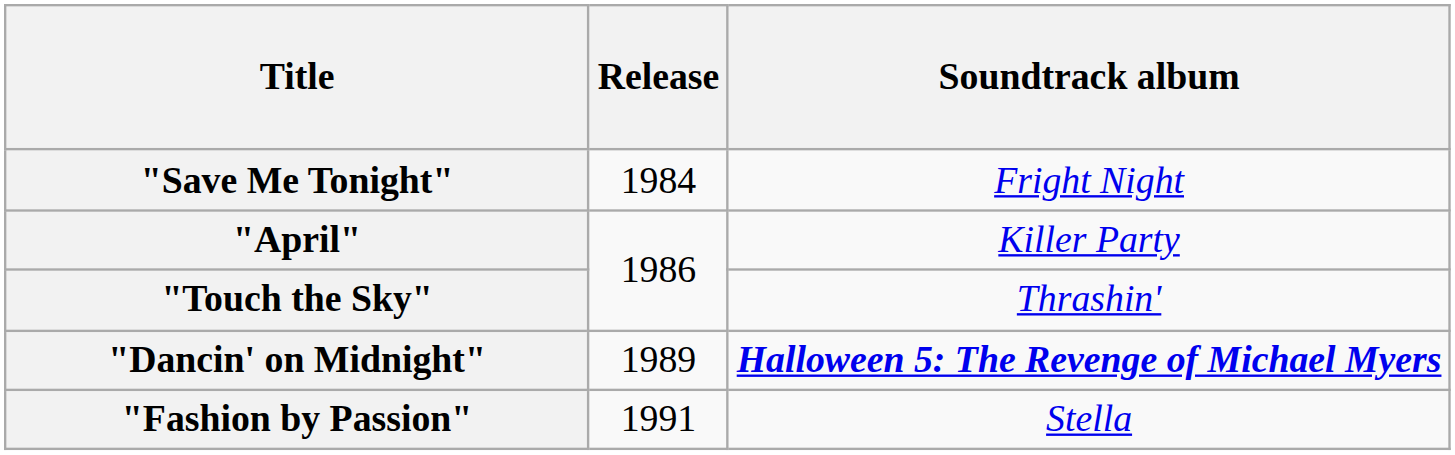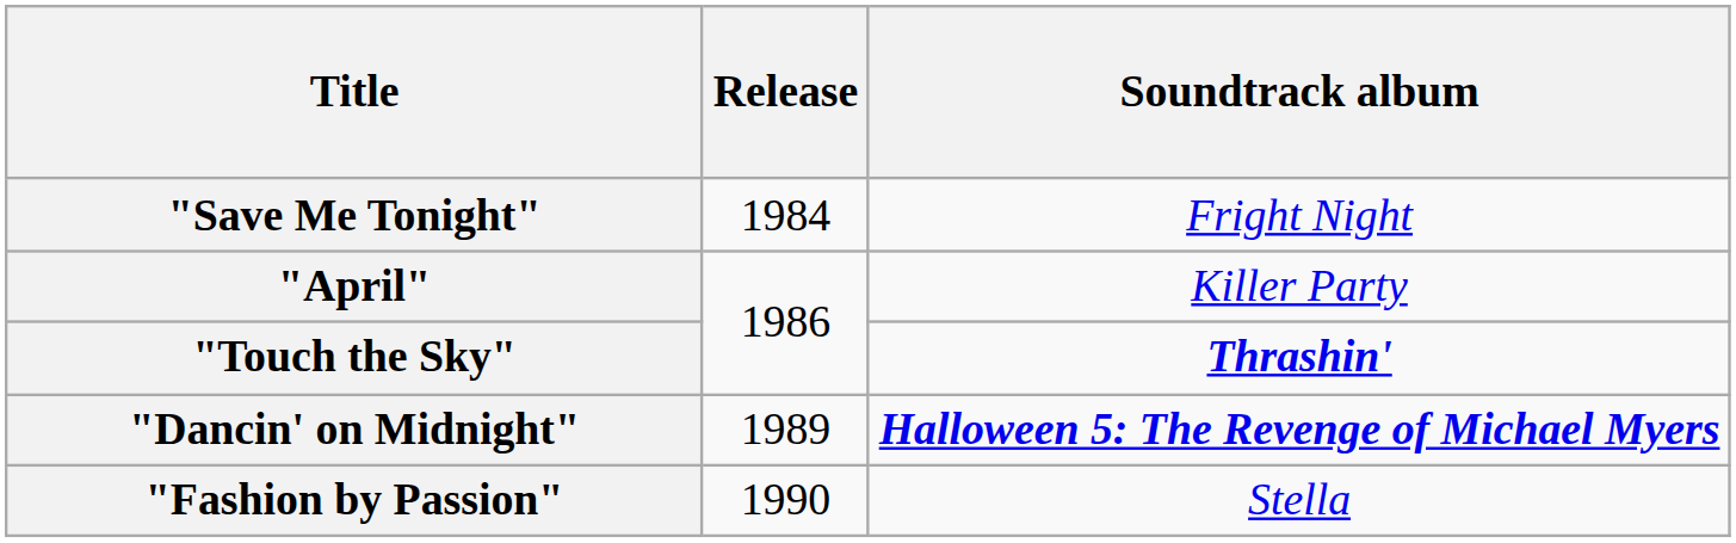"Touch the Sky" | Soundtrack album: normal -> bold
"Fashion by Passion" | Release: 1991 -> 1990
